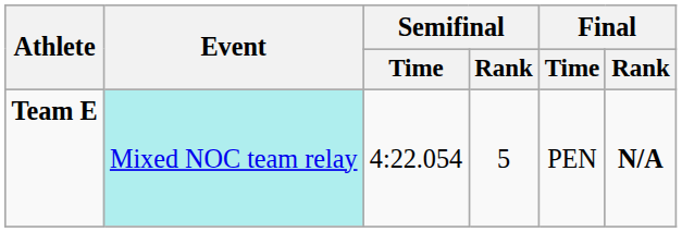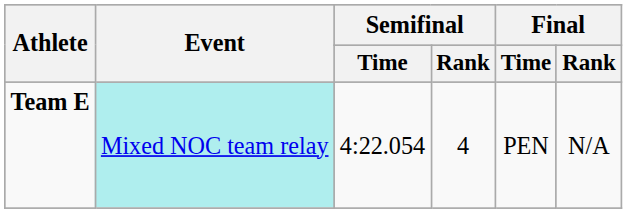Team E | Semifinal / Rank: 5 -> 4
Team E | Final / Rank: bold -> normal
